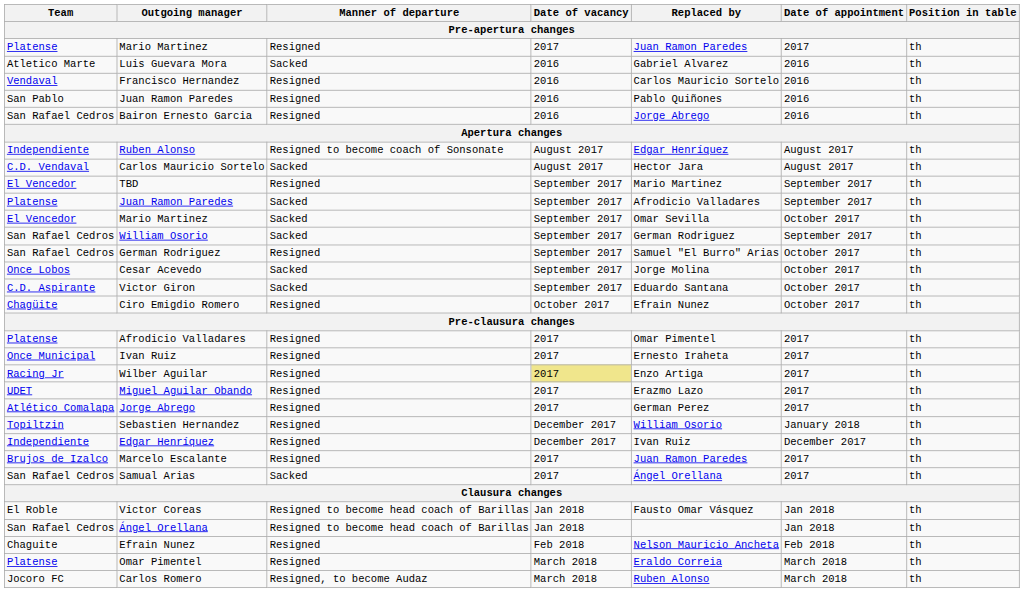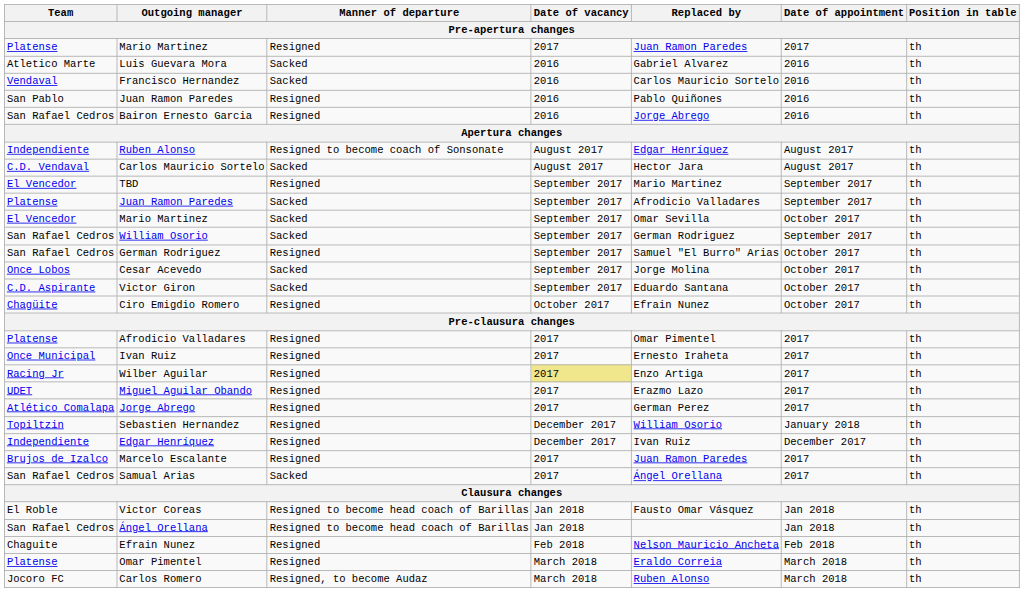Francisco Hernandez | Manner of departure: Resigned -> Sacked
